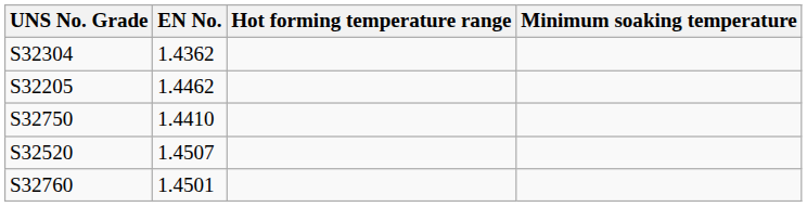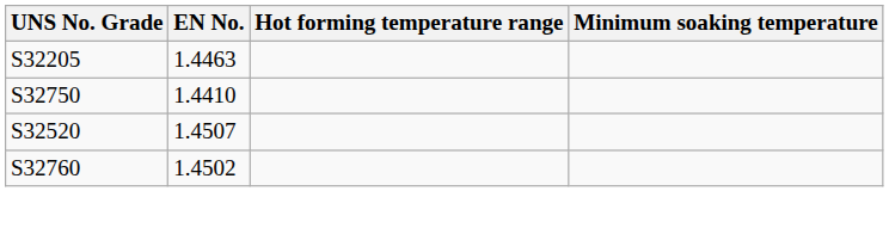- row: S32304 | 1.4362
S32205 | EN No.: 1.4462 -> 1.4463
S32760 | EN No.: 1.4501 -> 1.4502
